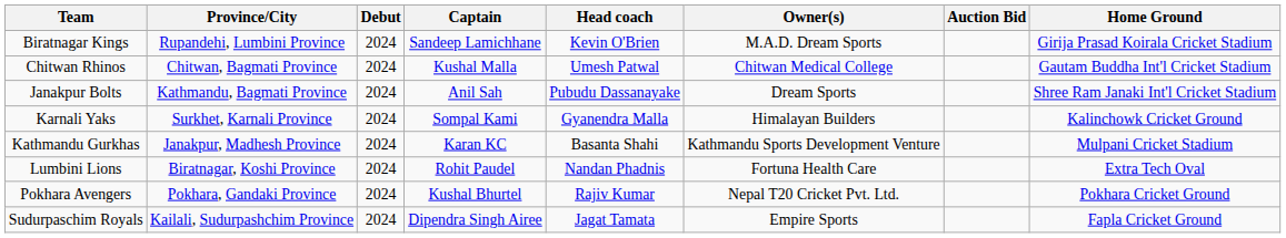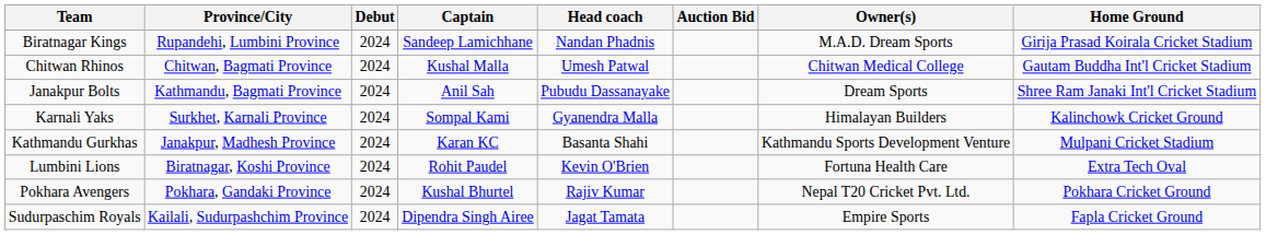columns swapped: Owner(s) <-> Auction Bid
Biratnagar Kings | Head coach: Kevin O'Brien -> Nandan Phadnis
Lumbini Lions | Head coach: Nandan Phadnis -> Kevin O'Brien
